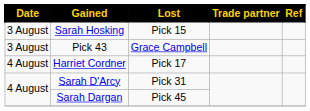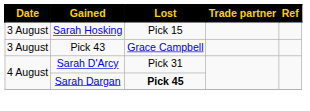- row: 4 August | Harriet Cordner | Pick 17
Sarah Dargan | Lost: normal -> bold
